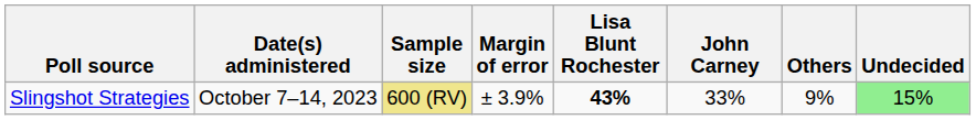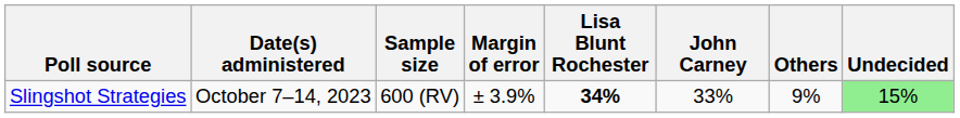Slingshot Strategies | Sample size: khaki background -> no background
Slingshot Strategies | Lisa Blunt Rochester: 43% -> 34%
